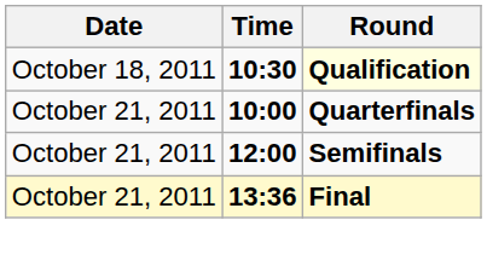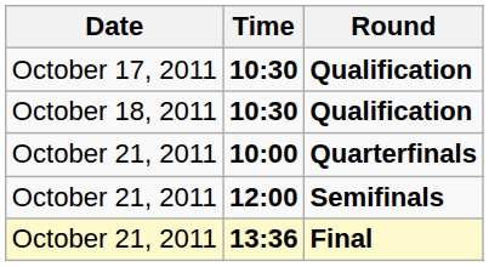+ row: October 17, 2011 | 10:30 | Qualification
October 18, 2011 / 10:30 | Round: lightyellow background -> no background
